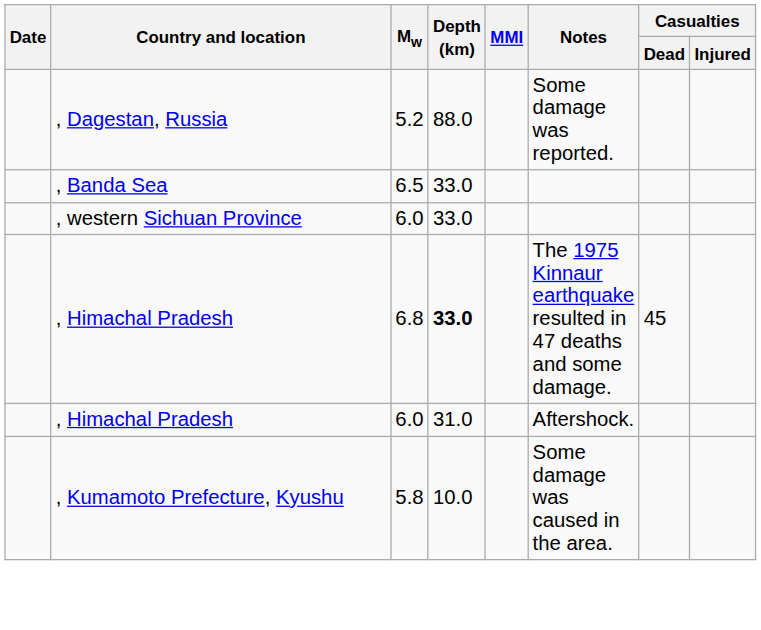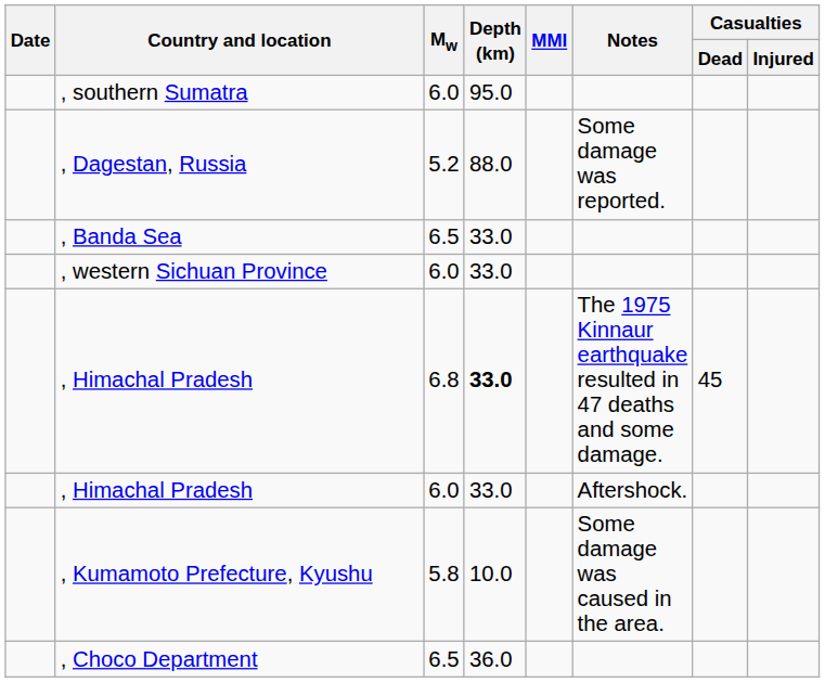+ row: , southern Sumatra | 6.0 | 95.0
, Himachal Pradesh / 6.0 | Depth (km): 31.0 -> 33.0
+ row: , Choco Department | 6.5 | 36.0
